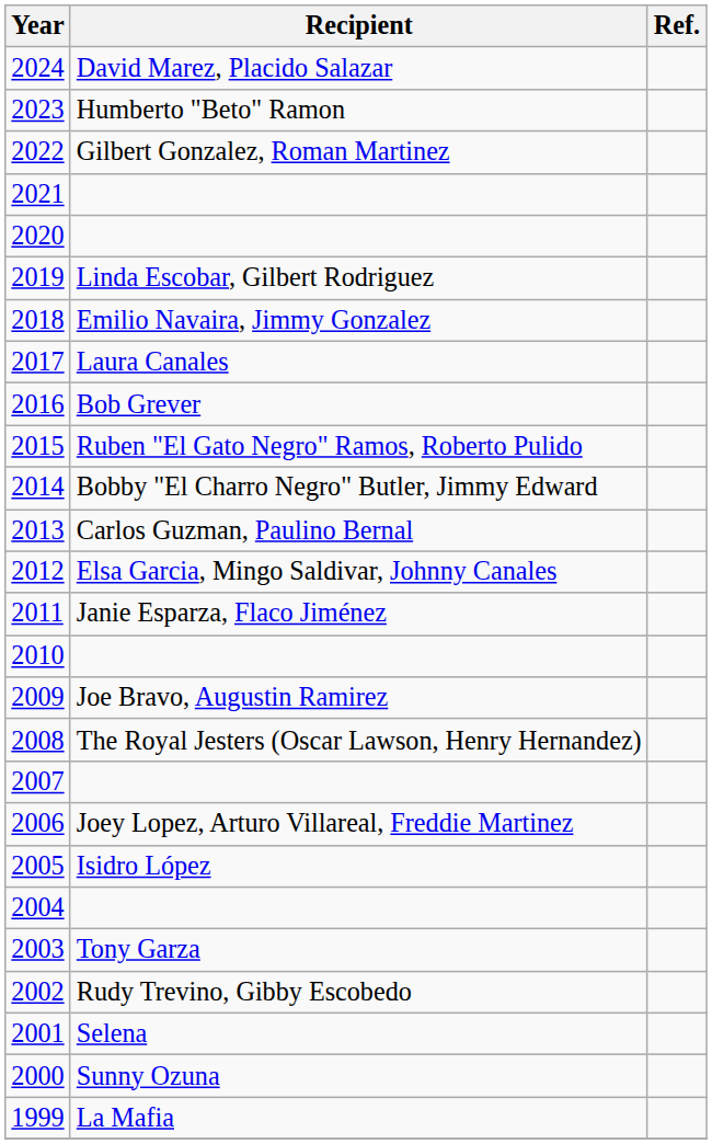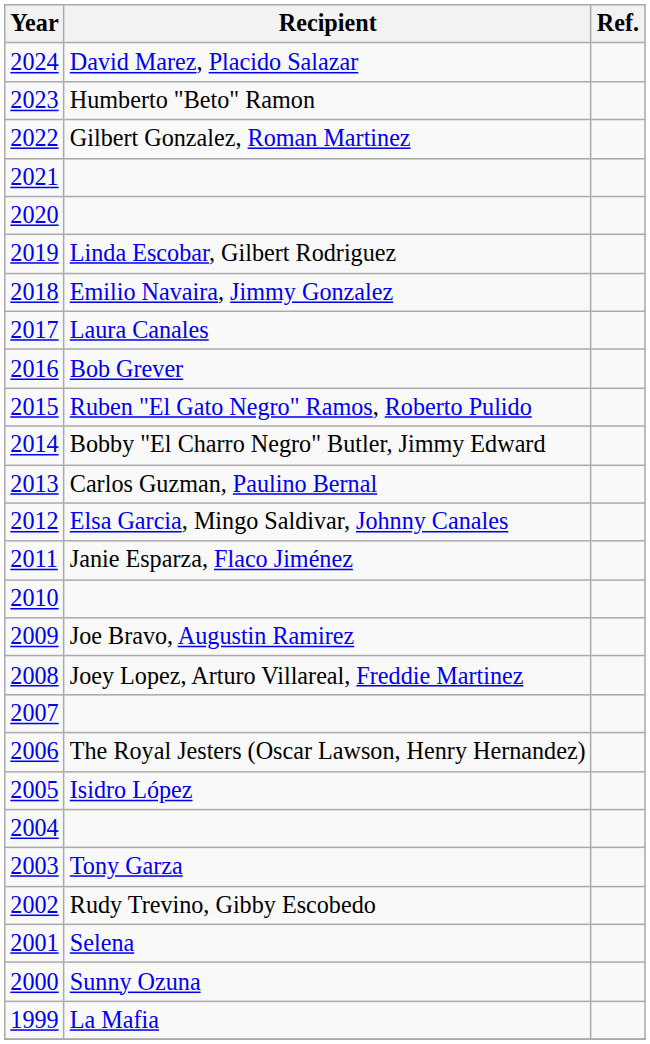2008 | Recipient: The Royal Jesters (Oscar Lawson, Henry Hernandez) -> Joey Lopez, Arturo Villareal, Freddie Martinez
2006 | Recipient: Joey Lopez, Arturo Villareal, Freddie Martinez -> The Royal Jesters (Oscar Lawson, Henry Hernandez)
